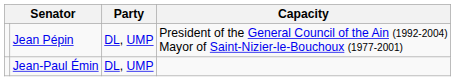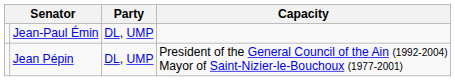rows swapped: Jean-Paul Émin <-> Jean Pépin
